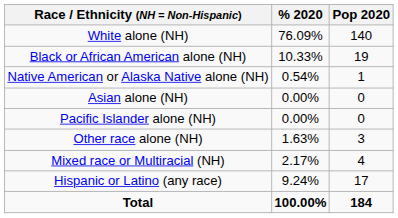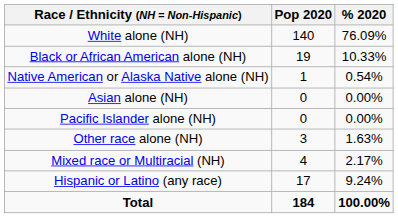columns swapped: Pop 2020 <-> % 2020
